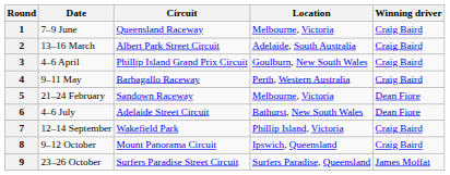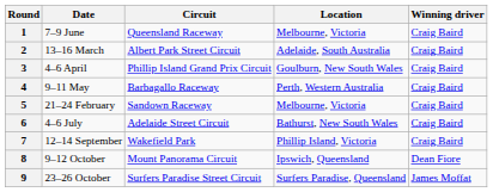5 | Winning driver: Dean Fiore -> Craig Baird
6 | Winning driver: Dean Fiore -> Craig Baird
8 | Winning driver: Craig Baird -> Dean Fiore
